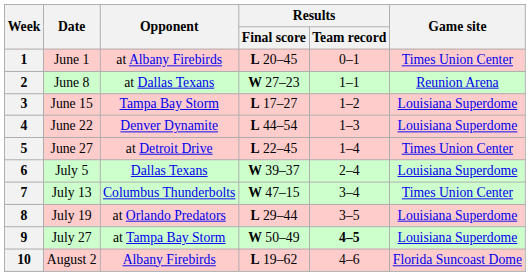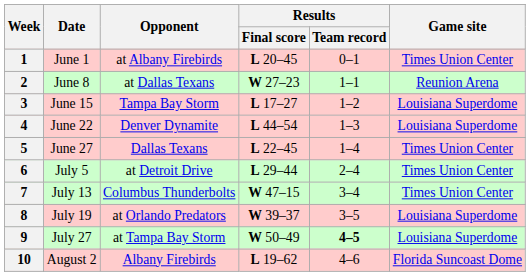5 | Opponent: at Detroit Drive -> Dallas Texans
6 | Opponent: Dallas Texans -> at Detroit Drive
6 | Results / Final score: W 39–37 -> L 29–44
6 | Game site: Louisiana Superdome -> Times Union Center
8 | Results / Final score: L 29–44 -> W 39–37
